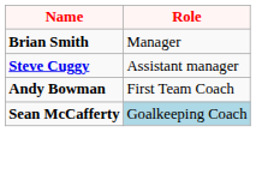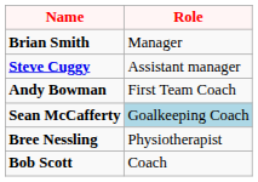+ row: Bree Nessling | Physiotherapist
+ row: Bob Scott | Coach
